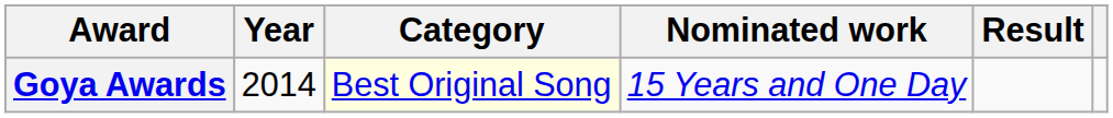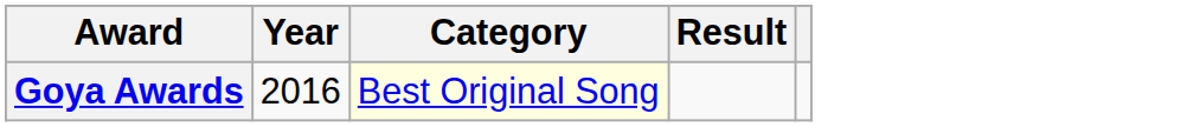- column: Nominated work | 15 Years and One Day
Goya Awards | Year: 2014 -> 2016
